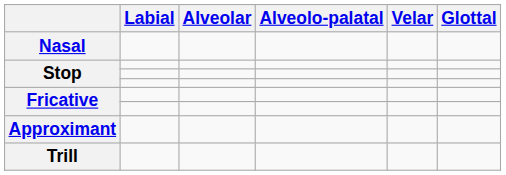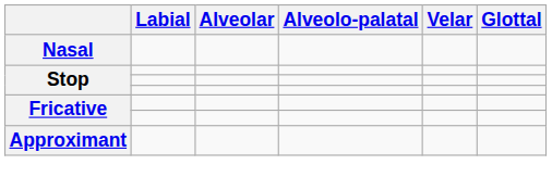- row: Trill
